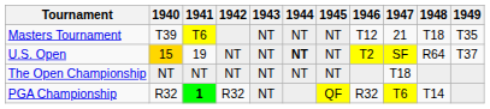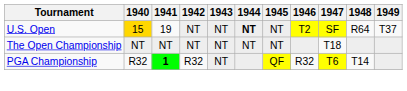- row: Masters Tournament | T39 | T6 | NT | NT | NT | T12 | 21 | T18 | T35
